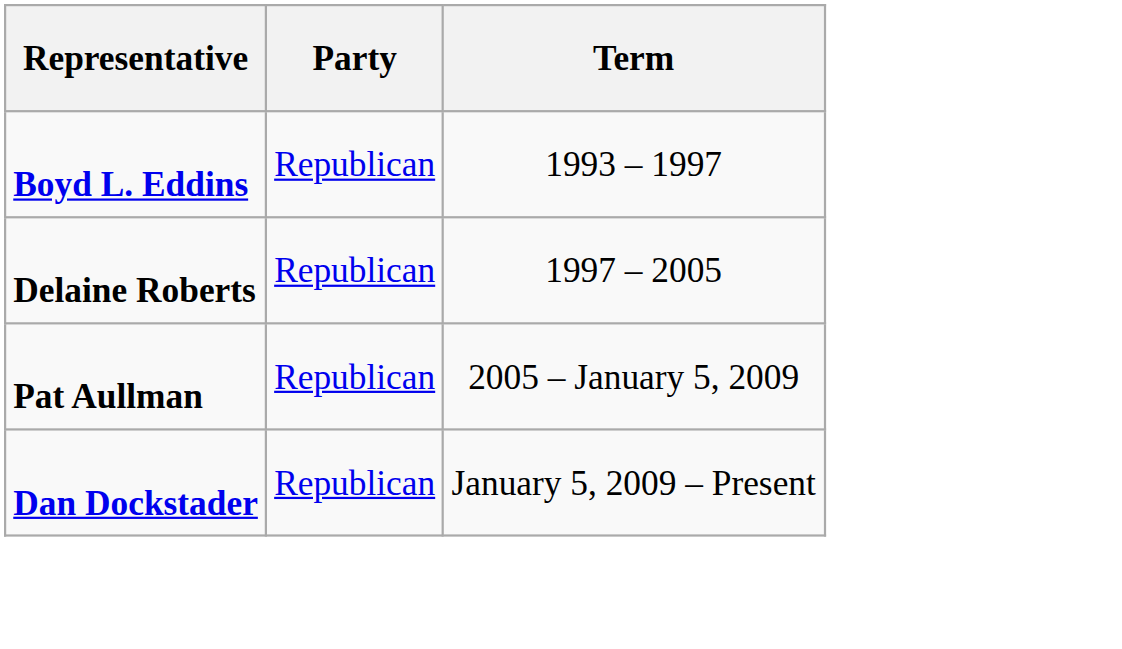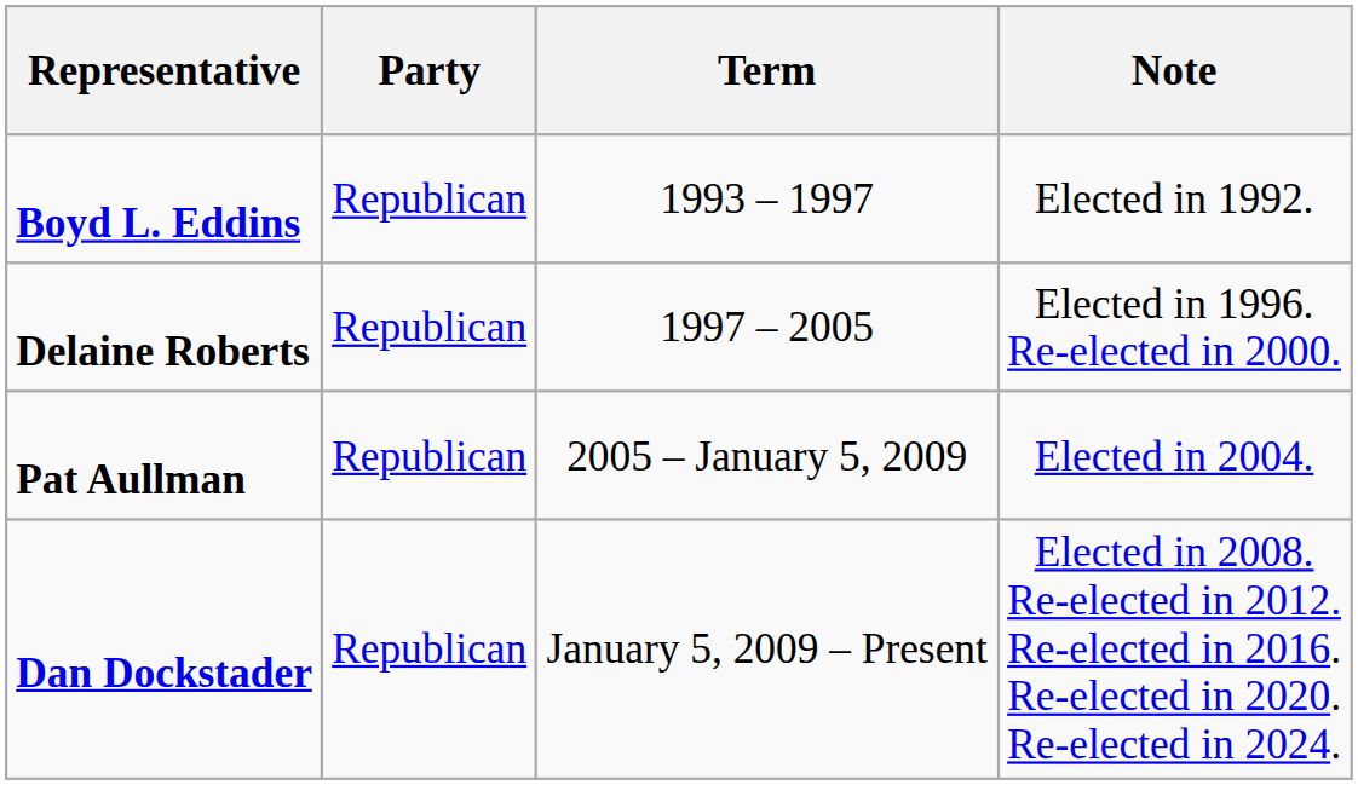+ column: Note | Elected in 1992. | Elected in 1996. Re-elected in 2000. | Elected in 2004. | Elected in 2008. Re-elected in 2012. Re-elected in 2016. Re-elected in 2020. Re-elected in 2024.
